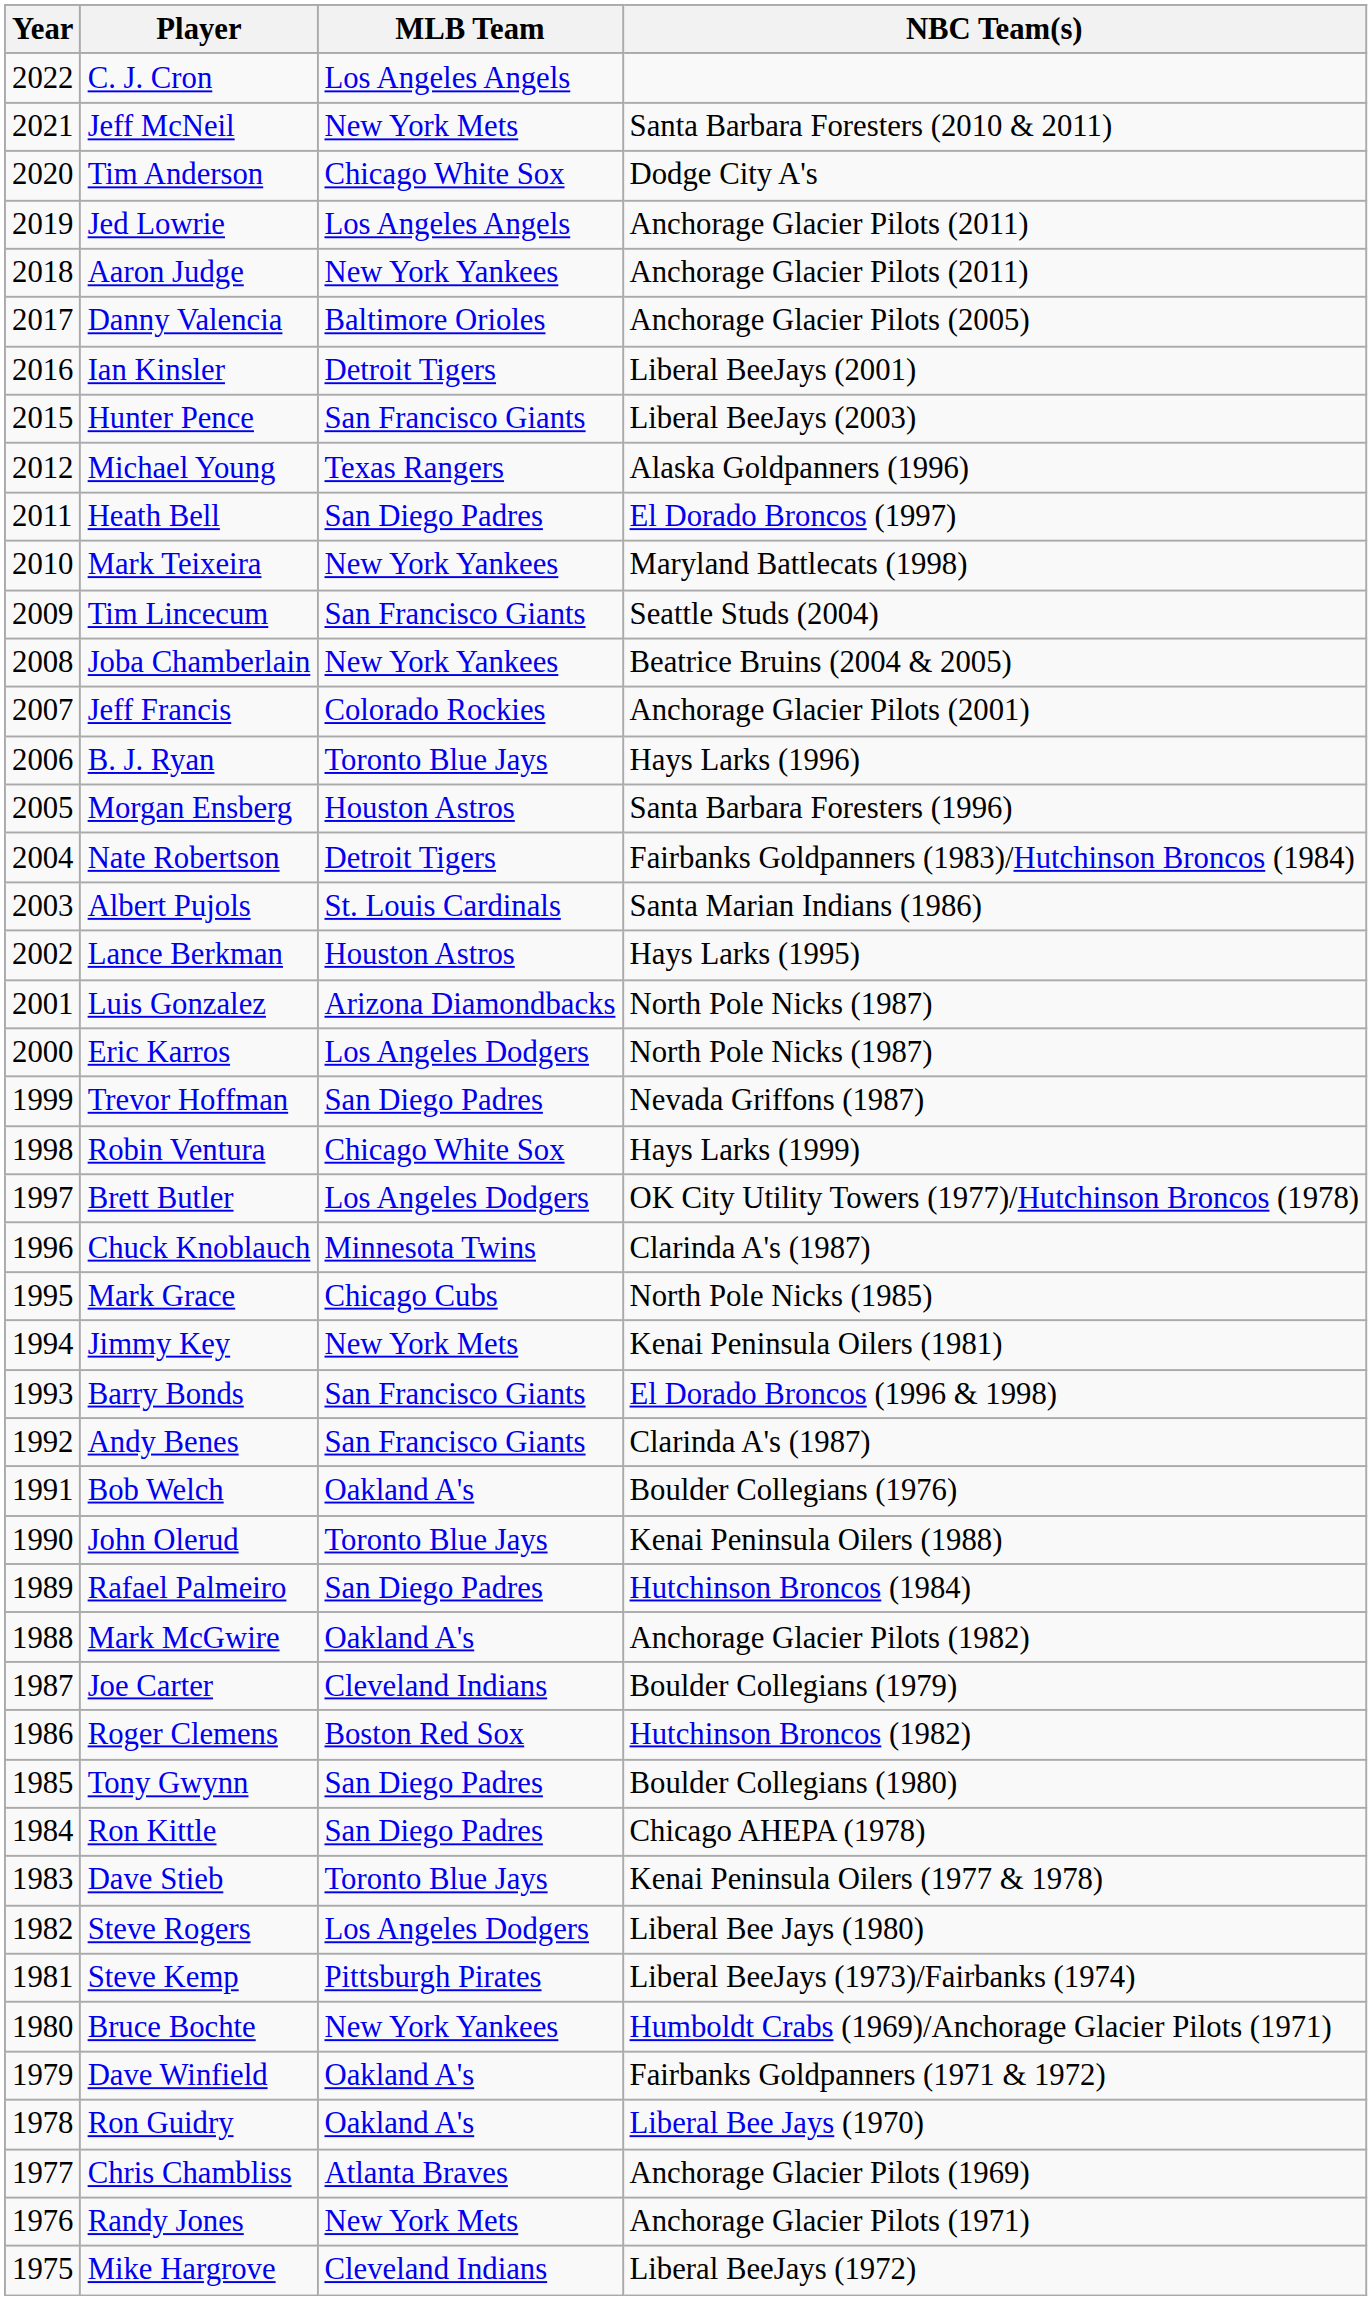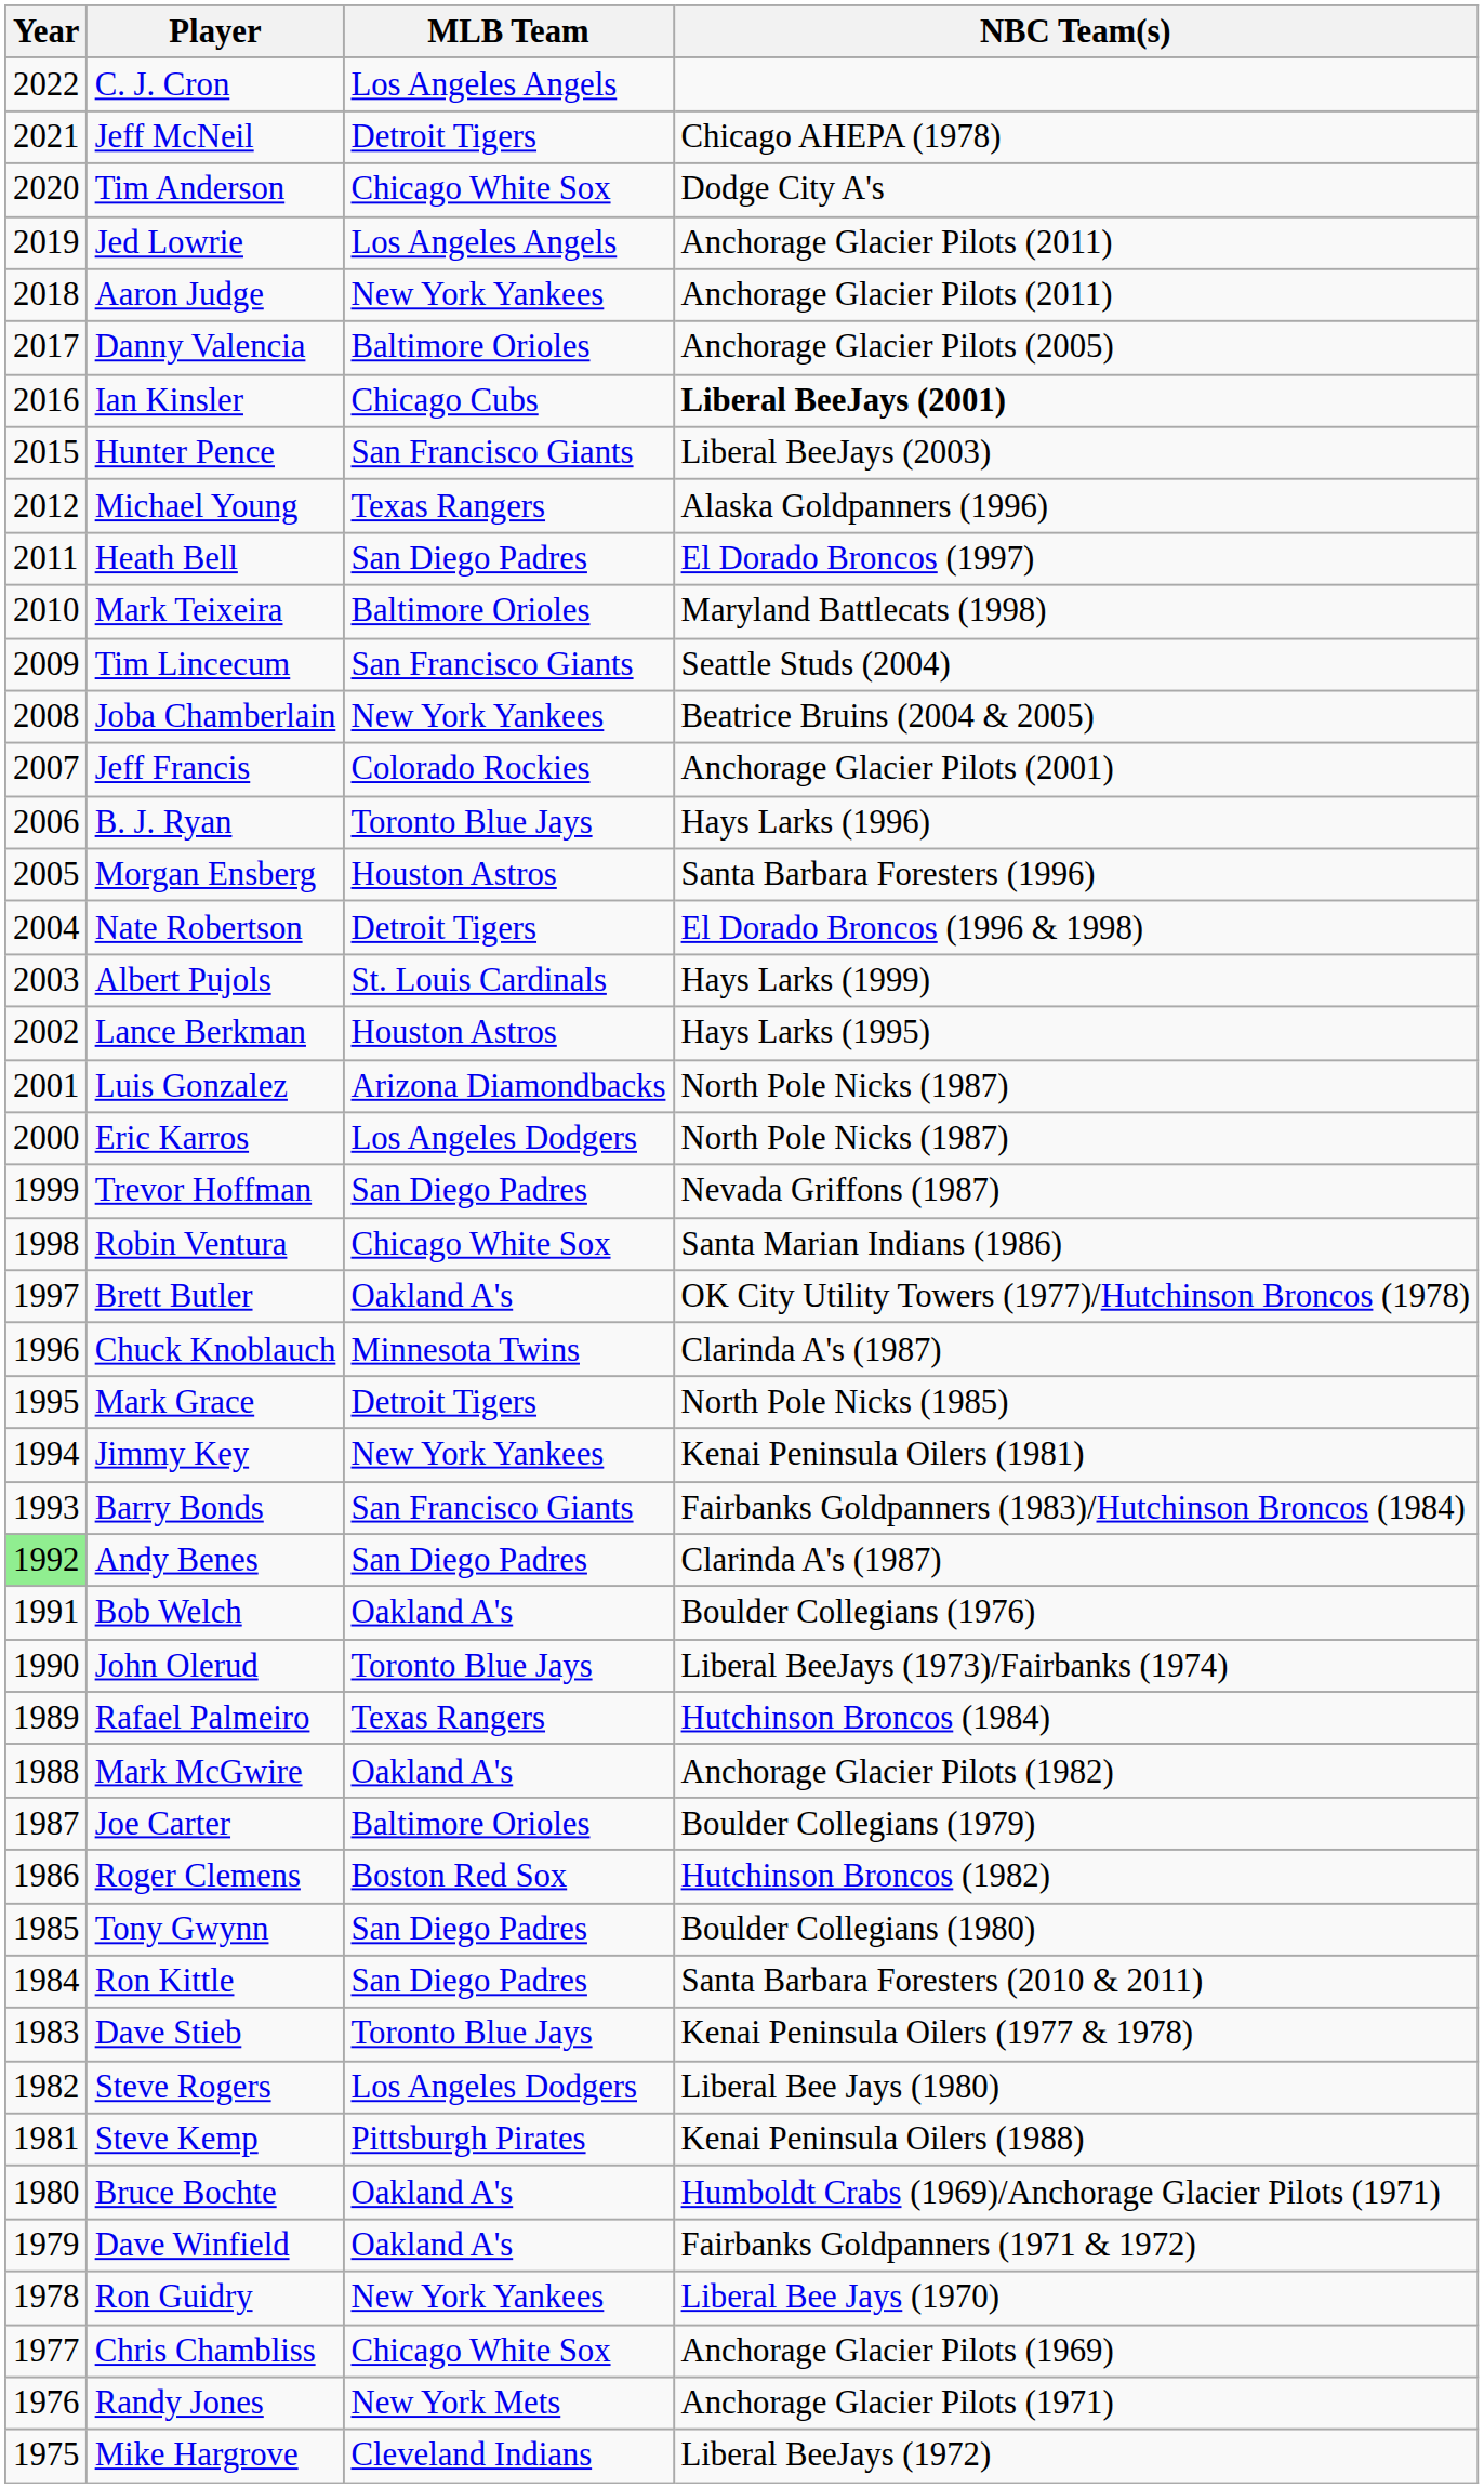Jeff McNeil | MLB Team: New York Mets -> Detroit Tigers
Jeff McNeil | NBC Team(s): Santa Barbara Foresters (2010 & 2011) -> Chicago AHEPA (1978)
Ian Kinsler | MLB Team: Detroit Tigers -> Chicago Cubs
Ian Kinsler | NBC Team(s): normal -> bold
Mark Teixeira | MLB Team: New York Yankees -> Baltimore Orioles
Nate Robertson | NBC Team(s): Fairbanks Goldpanners (1983)/Hutchinson Broncos (1984) -> El Dorado Broncos (1996 & 1998)
Albert Pujols | NBC Team(s): Santa Marian Indians (1986) -> Hays Larks (1999)
Robin Ventura | NBC Team(s): Hays Larks (1999) -> Santa Marian Indians (1986)
Brett Butler | MLB Team: Los Angeles Dodgers -> Oakland A's
Mark Grace | MLB Team: Chicago Cubs -> Detroit Tigers
Jimmy Key | MLB Team: New York Mets -> New York Yankees
Barry Bonds | NBC Team(s): El Dorado Broncos (1996 & 1998) -> Fairbanks Goldpanners (1983)/Hutchinson Broncos (1984)
Andy Benes | Year: no background -> lightgreen background
Andy Benes | MLB Team: San Francisco Giants -> San Diego Padres
John Olerud | NBC Team(s): Kenai Peninsula Oilers (1988) -> Liberal BeeJays (1973)/Fairbanks (1974)
Rafael Palmeiro | MLB Team: San Diego Padres -> Texas Rangers
Joe Carter | MLB Team: Cleveland Indians -> Baltimore Orioles
Ron Kittle | NBC Team(s): Chicago AHEPA (1978) -> Santa Barbara Foresters (2010 & 2011)
Steve Kemp | NBC Team(s): Liberal BeeJays (1973)/Fairbanks (1974) -> Kenai Peninsula Oilers (1988)
Bruce Bochte | MLB Team: New York Yankees -> Oakland A's
Ron Guidry | MLB Team: Oakland A's -> New York Yankees
Chris Chambliss | MLB Team: Atlanta Braves -> Chicago White Sox
